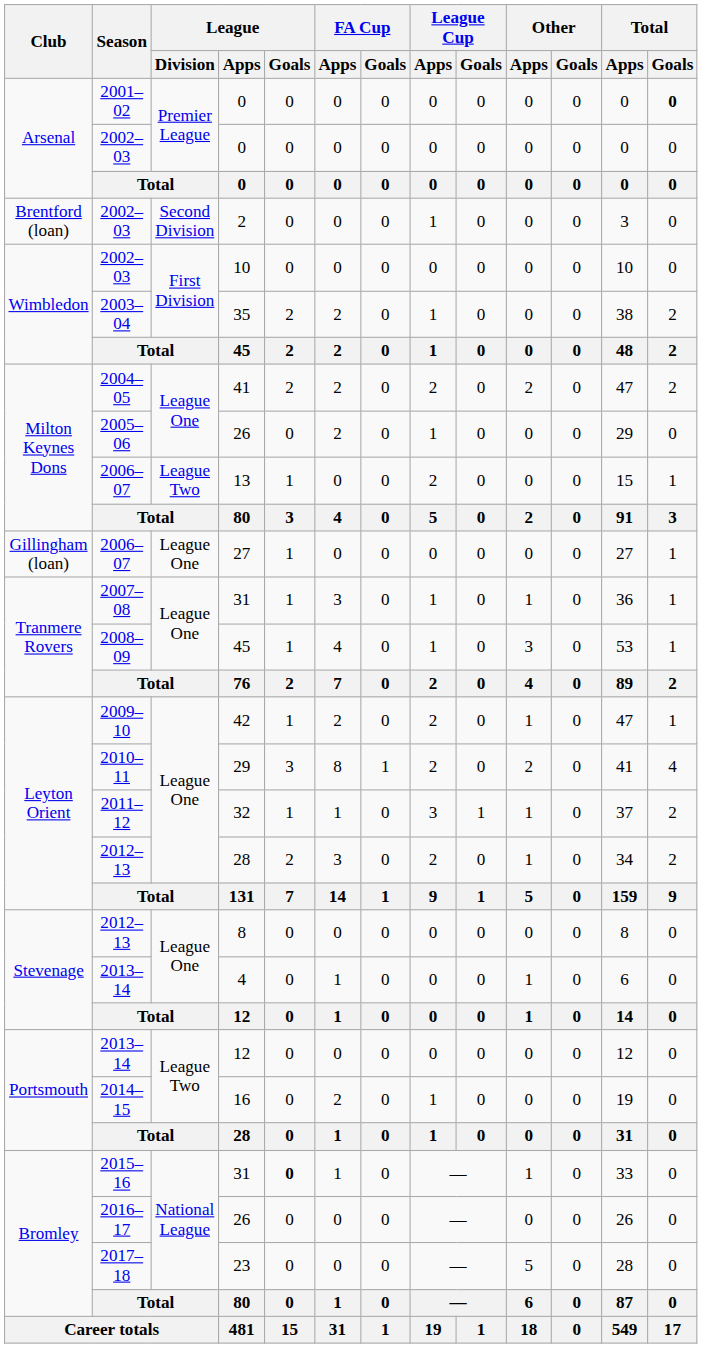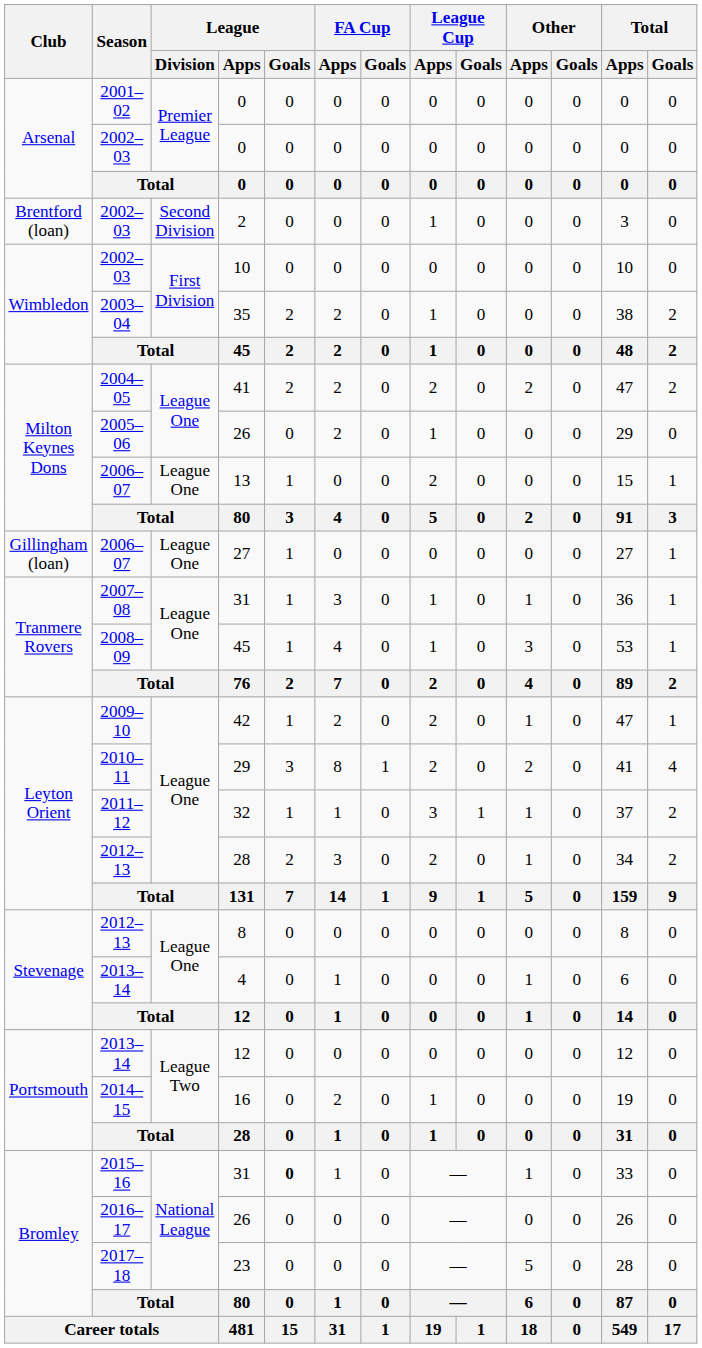2001–02 / 0 | Total / Goals: bold -> normal
13 | League / Division: League Two -> League One
